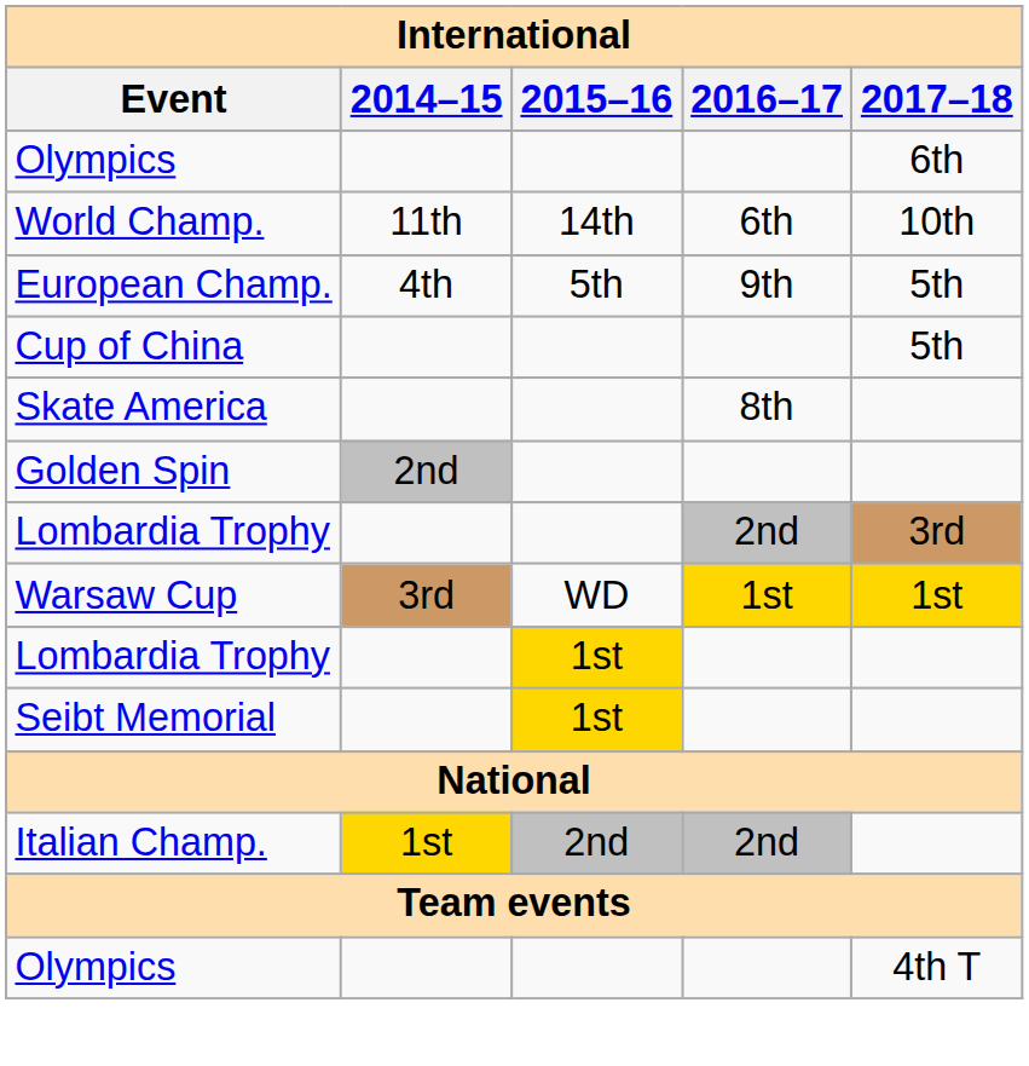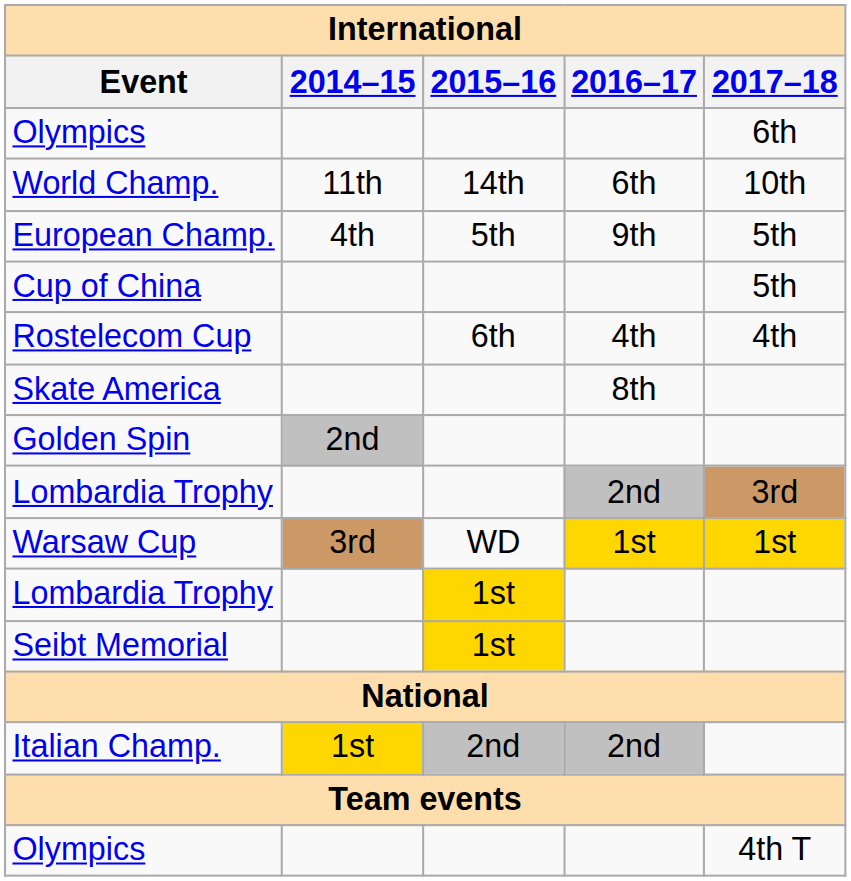+ row: Rostelecom Cup | 6th | 4th | 4th
